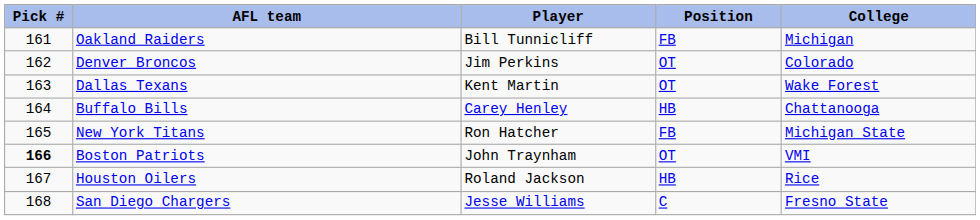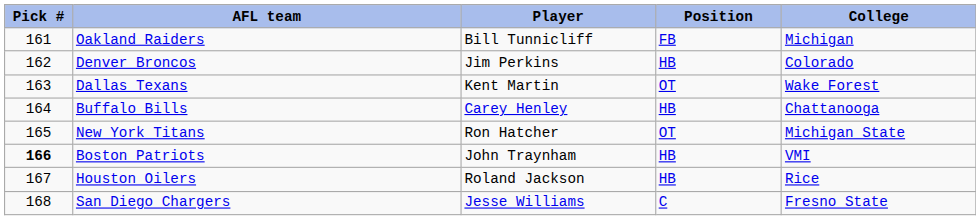Denver Broncos | Position: OT -> HB
New York Titans | Position: FB -> OT
Boston Patriots | Position: OT -> HB
